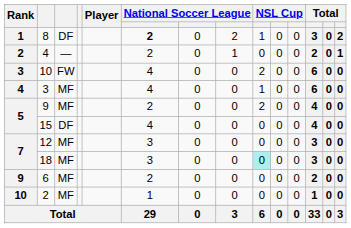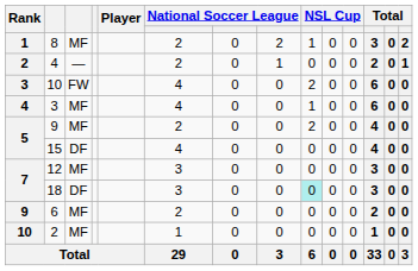8 | column 3: DF -> MF
8 | column 6: bold -> normal
18 | column 3: MF -> DF
